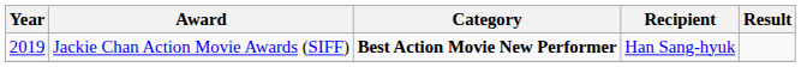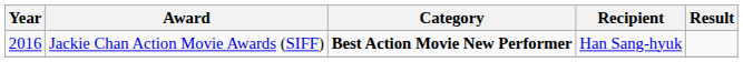Jackie Chan Action Movie Awards (SIFF) | Year: 2019 -> 2016
